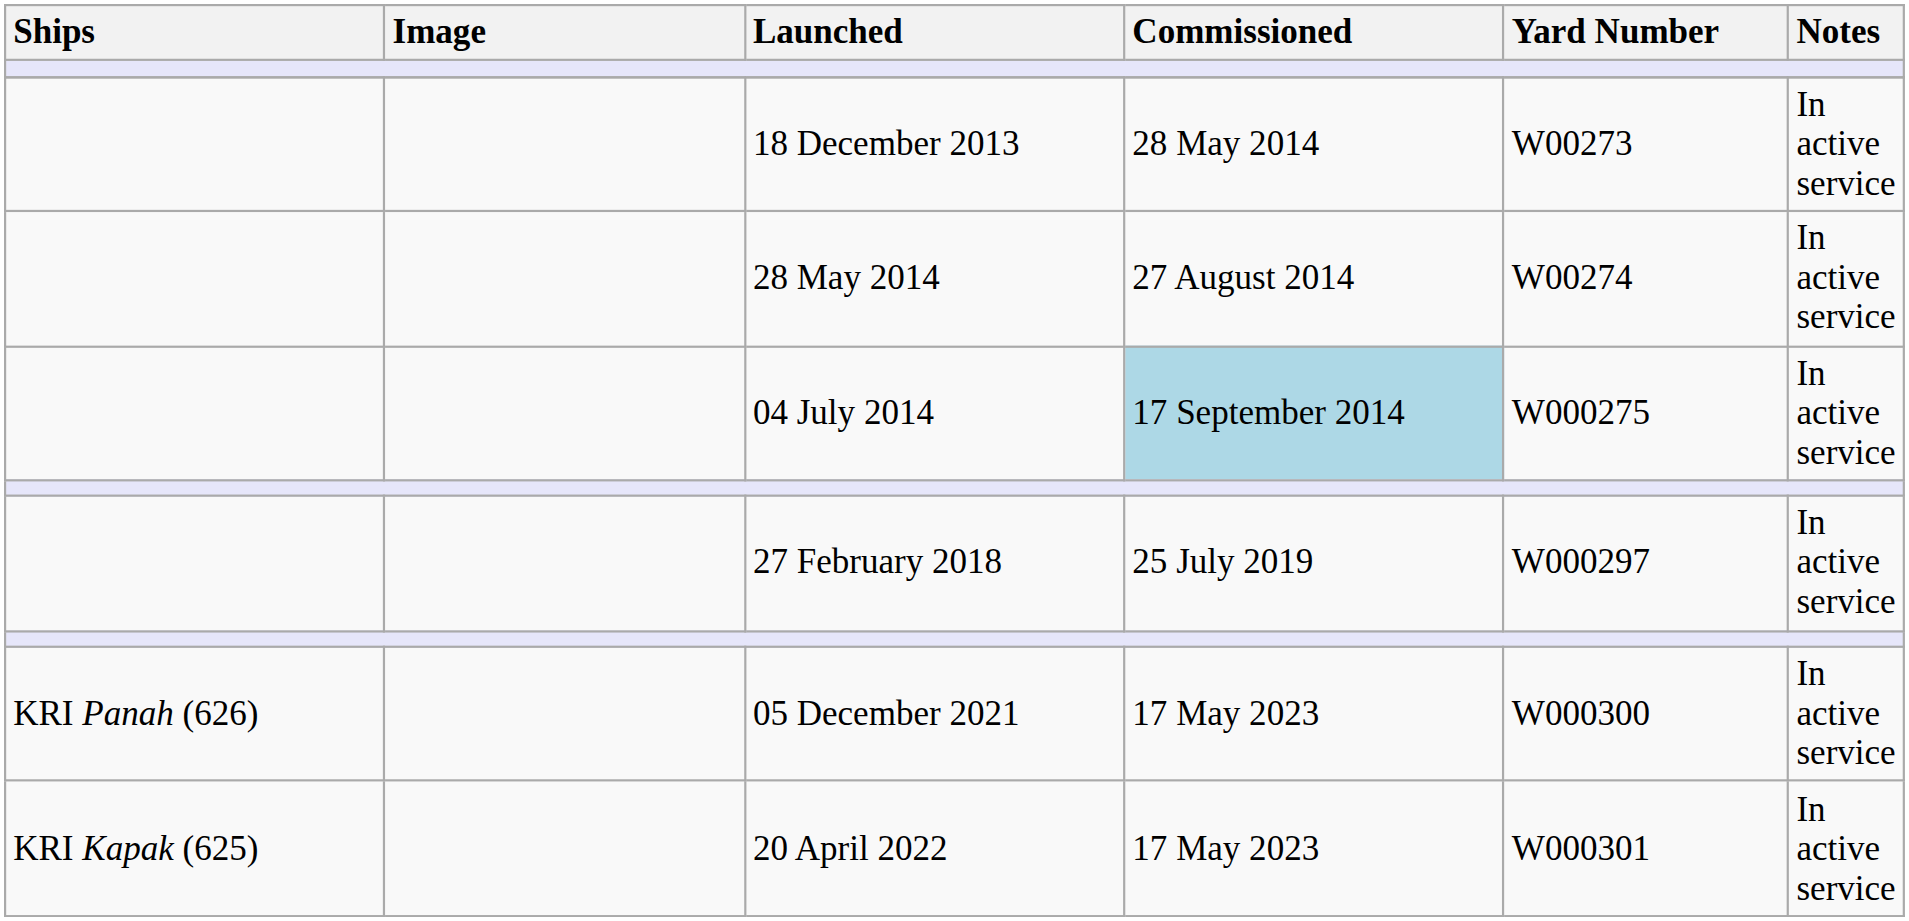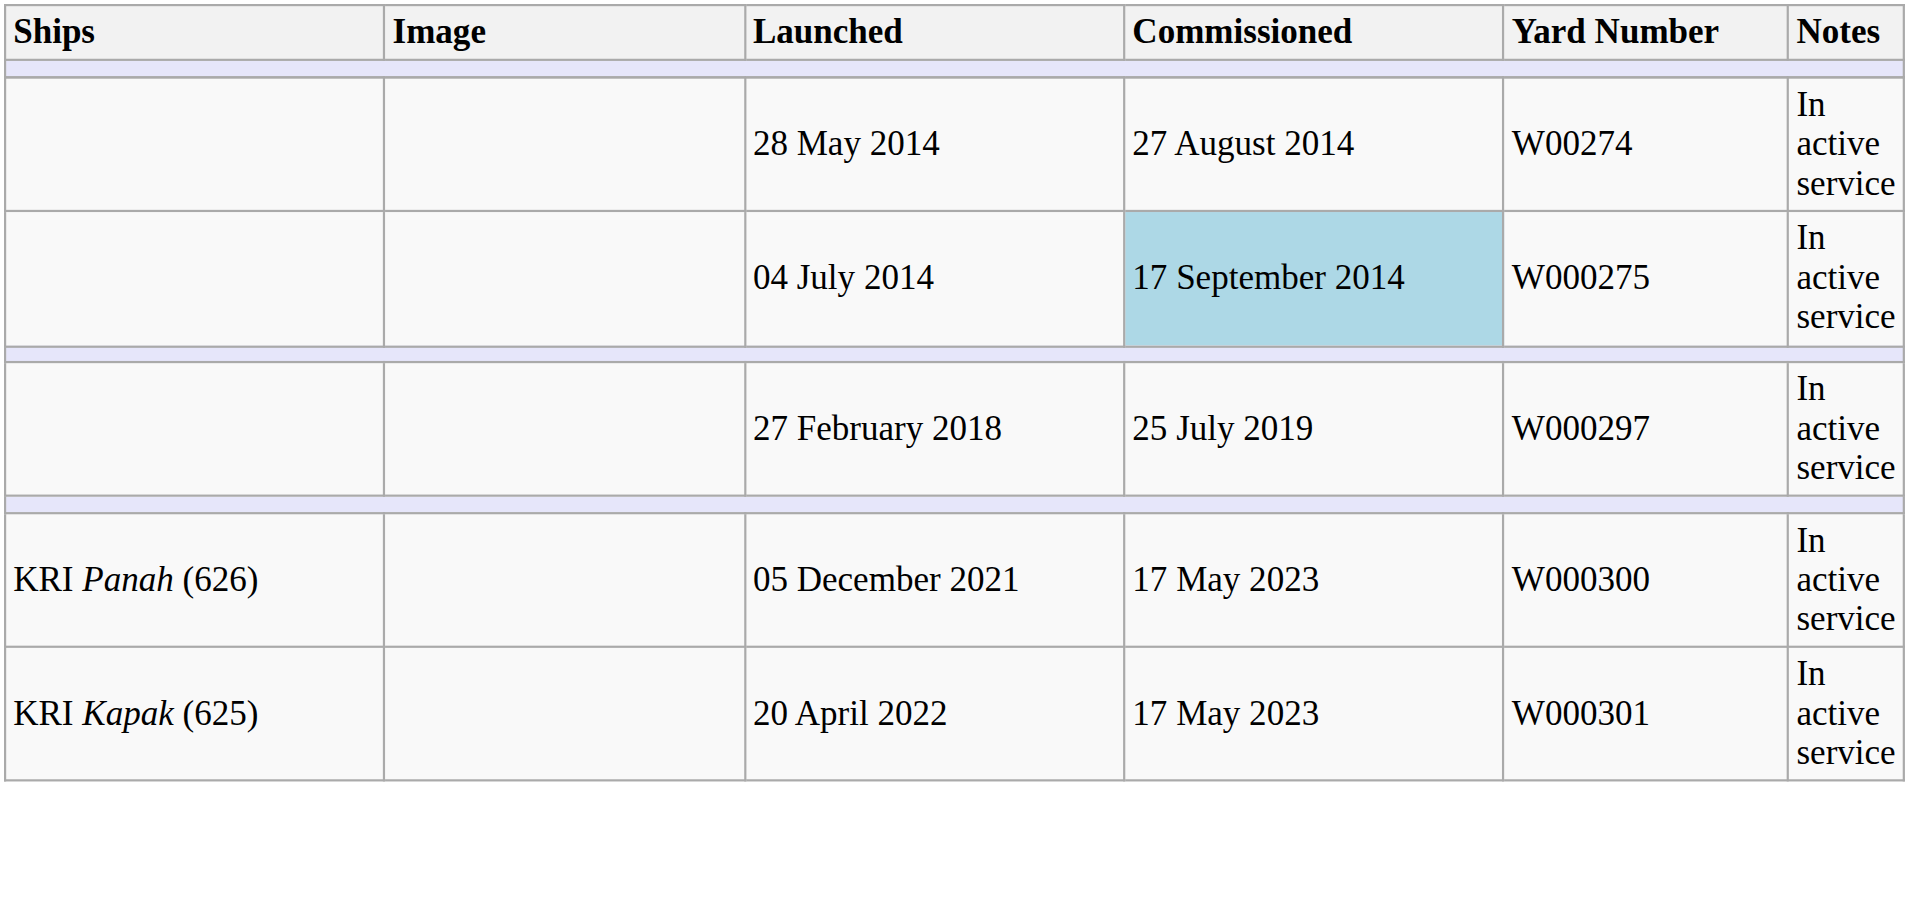- row: 18 December 2013 | 28 May 2014 | W00273 | In active service
